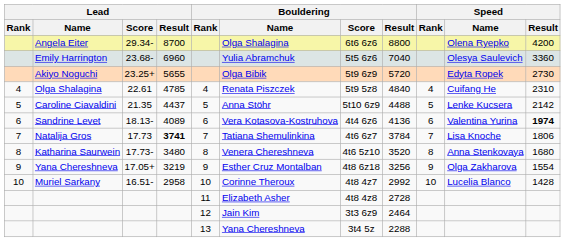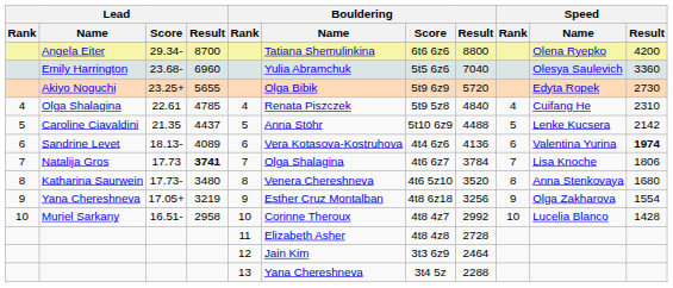Angela Eiter | Bouldering / Name: Olga Shalagina -> Tatiana Shemulinkina
Natalija Gros | Bouldering / Name: Tatiana Shemulinkina -> Olga Shalagina
